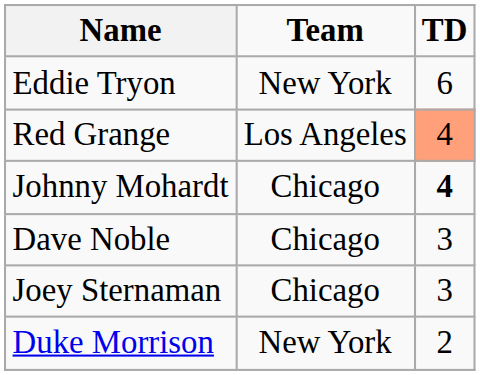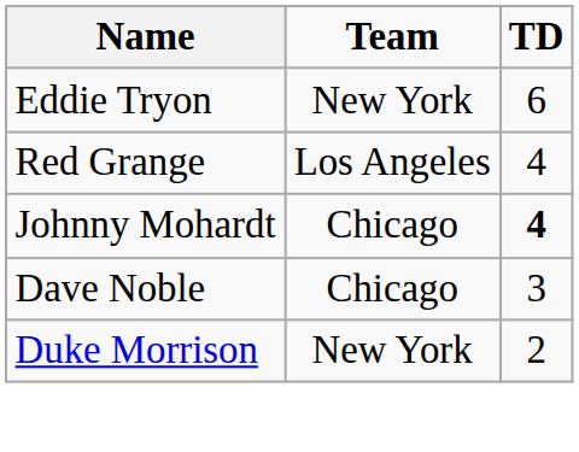Red Grange | TD: lightsalmon background -> no background
- row: Joey Sternaman | Chicago | 3
